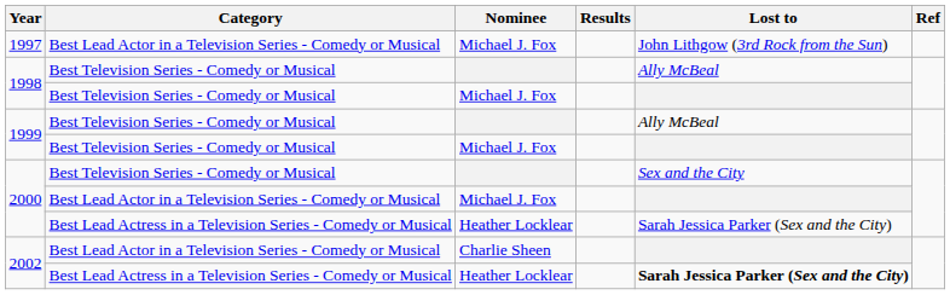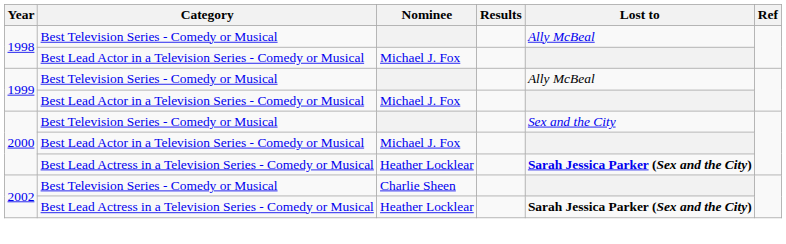- row: 1997 | Best Lead Actor in a Television Series - Comedy or Musical | Michael J. Fox | John Lithgow (3rd Rock from the Sun)
1998 / Michael J. Fox | Category: Best Television Series - Comedy or Musical -> Best Lead Actor in a Television Series - Comedy or Musical
1999 / Michael J. Fox | Category: Best Television Series - Comedy or Musical -> Best Lead Actor in a Television Series - Comedy or Musical
2000 / Heather Locklear | Lost to: normal -> bold
2002 / Charlie Sheen | Category: Best Lead Actor in a Television Series - Comedy or Musical -> Best Television Series - Comedy or Musical
